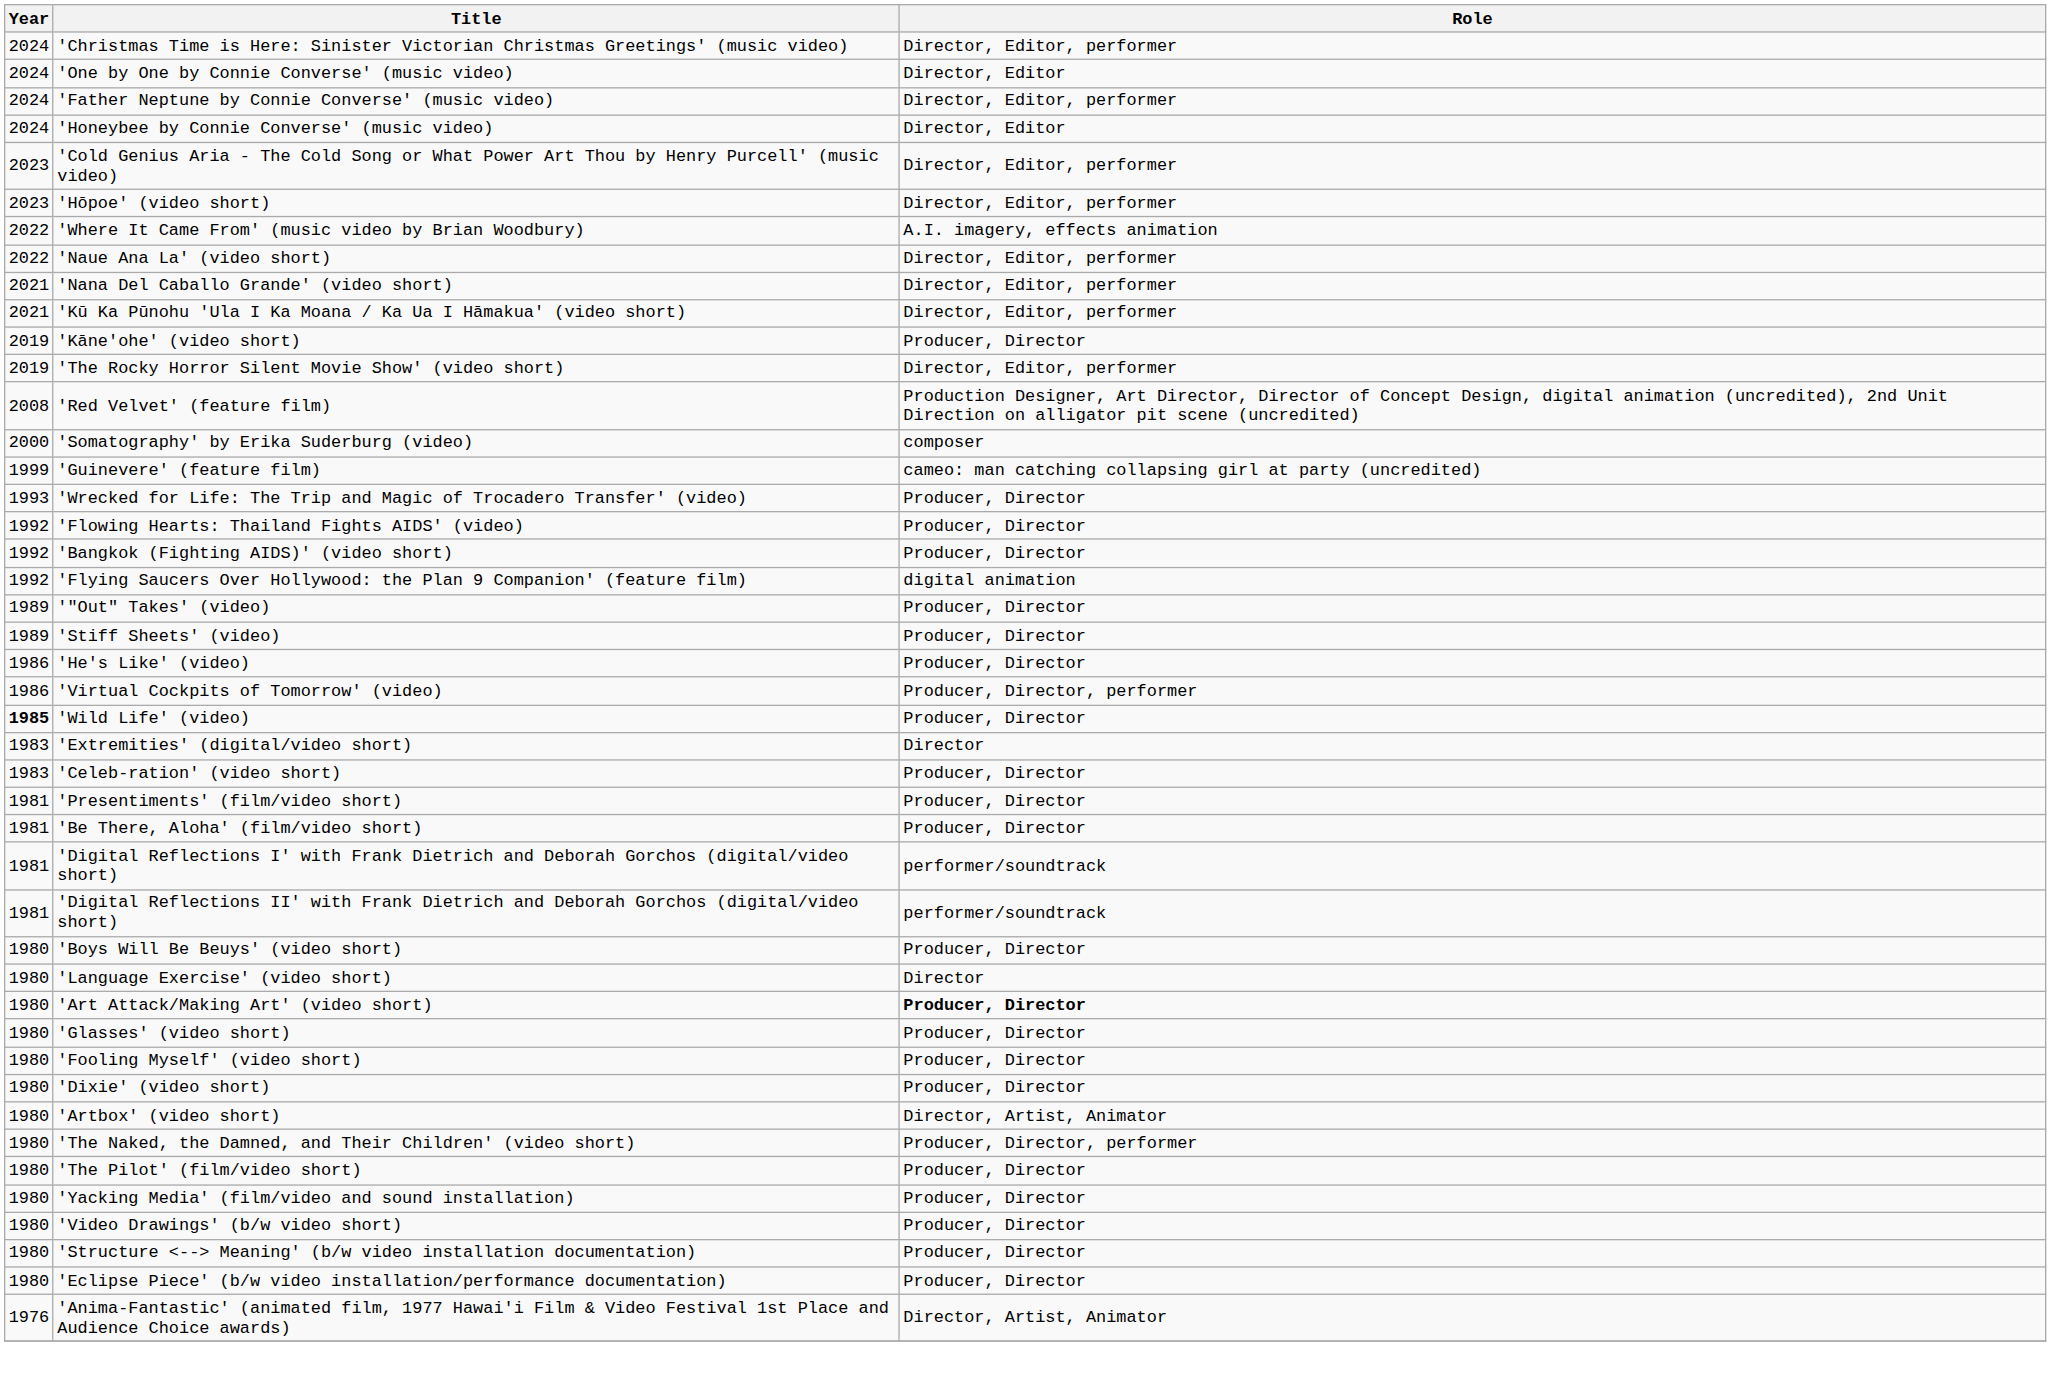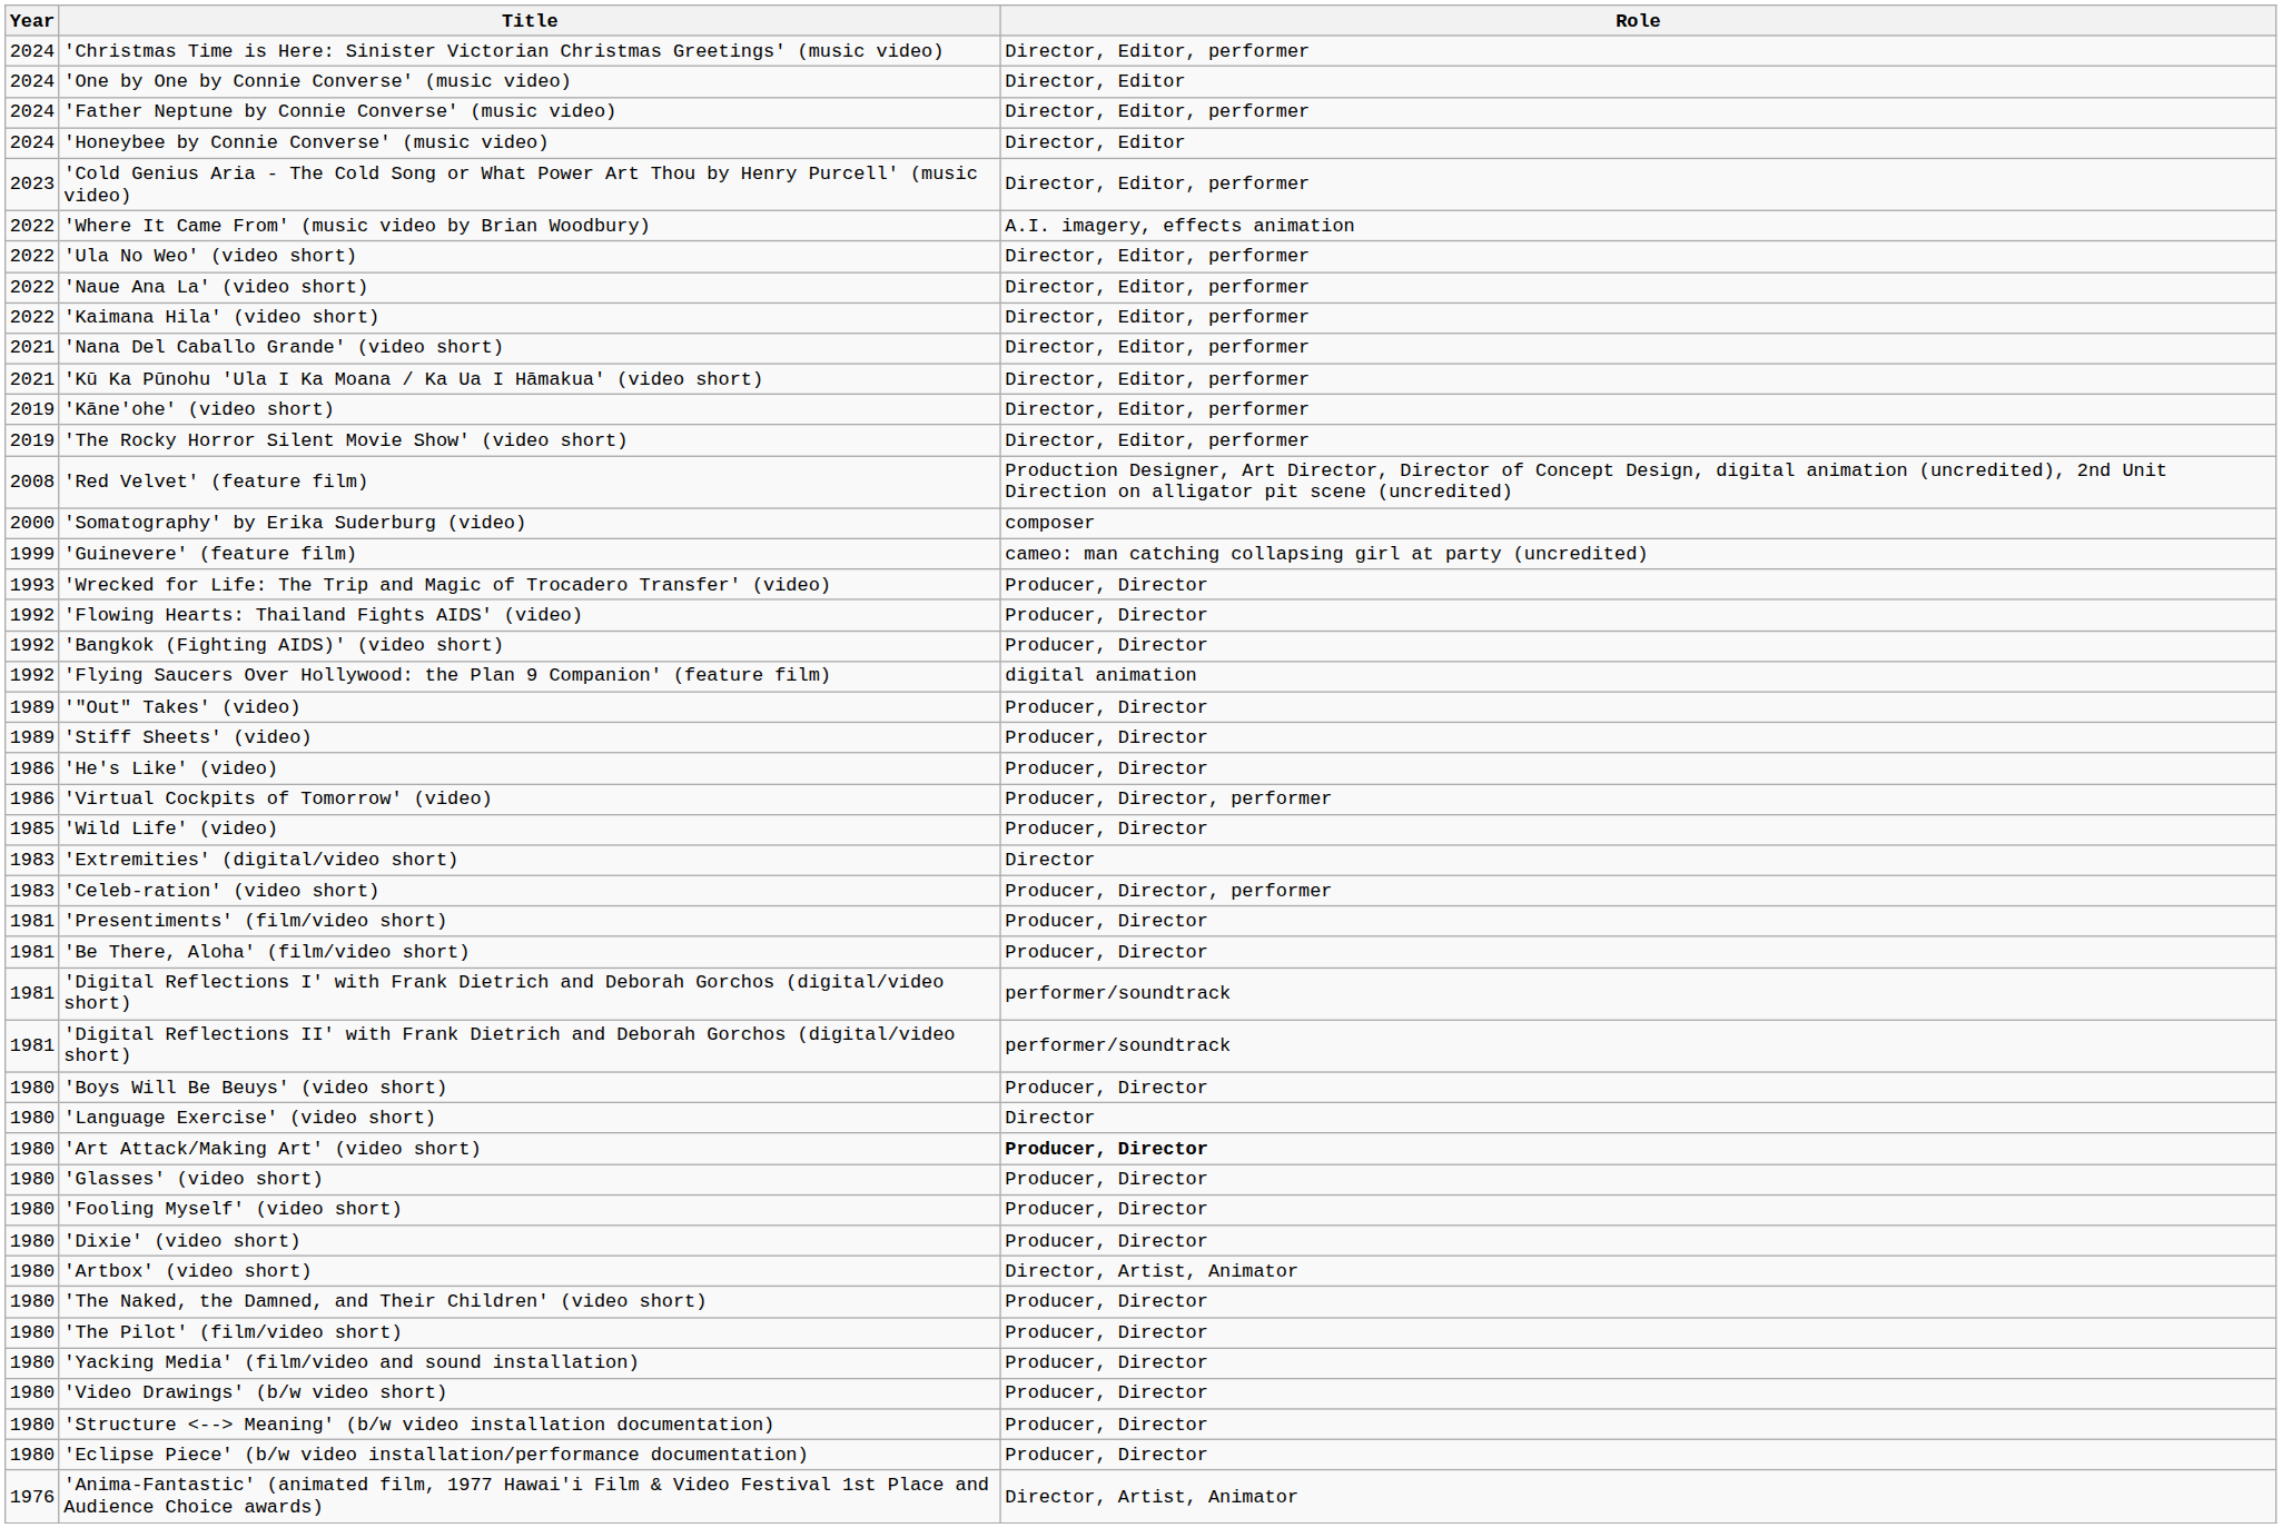- row: 2023 | 'Hōpoe' (video short) | Director, Editor, performer
+ row: 2022 | 'Ula No Weo' (video short) | Director, Editor, performer
+ row: 2022 | 'Kaimana Hila' (video short) | Director, Editor, performer
'Kāne'ohe' (video short) | Role: Producer, Director -> Director, Editor, performer
'Wild Life' (video) | Year: bold -> normal
'Celeb-ration' (video short) | Role: Producer, Director -> Producer, Director, performer
'The Naked, the Damned, and Their Children' (video short) | Role: Producer, Director, performer -> Producer, Director
